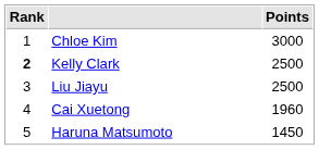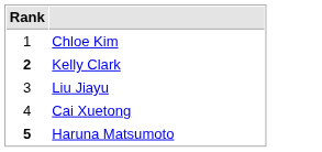- column: Points | 3000 | 2500 | 2500 | 1960 | 1450
Haruna Matsumoto | Rank: normal -> bold
